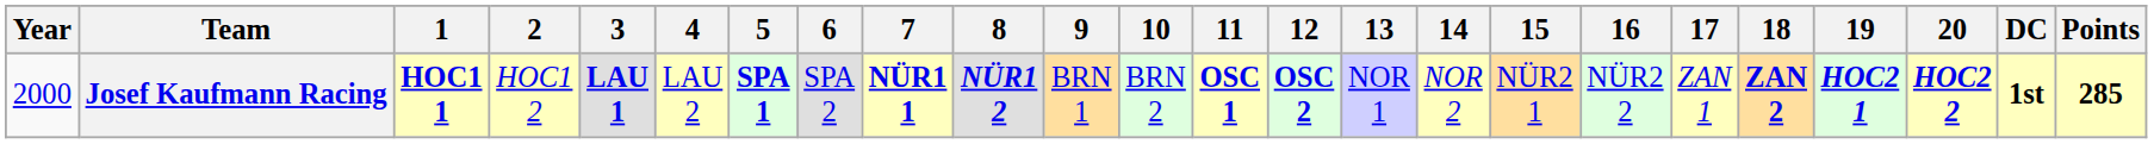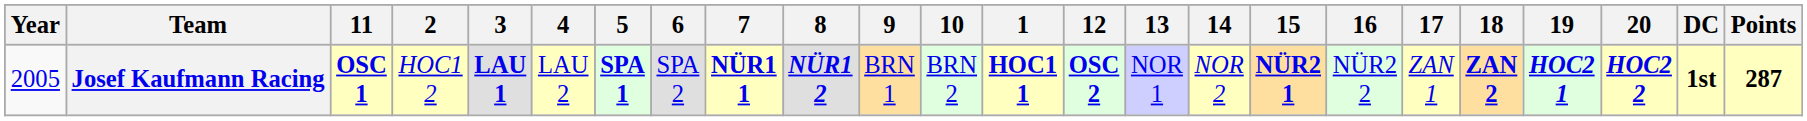columns swapped: 1 <-> 11
Josef Kaufmann Racing | Year: 2000 -> 2005
Josef Kaufmann Racing | 15: normal -> bold
Josef Kaufmann Racing | Points: 285 -> 287
